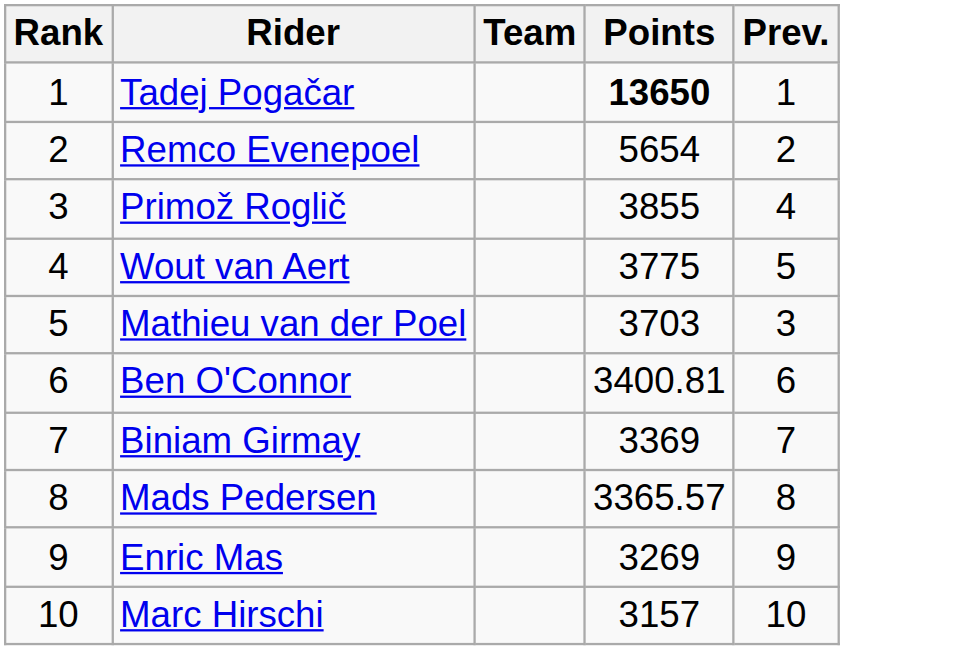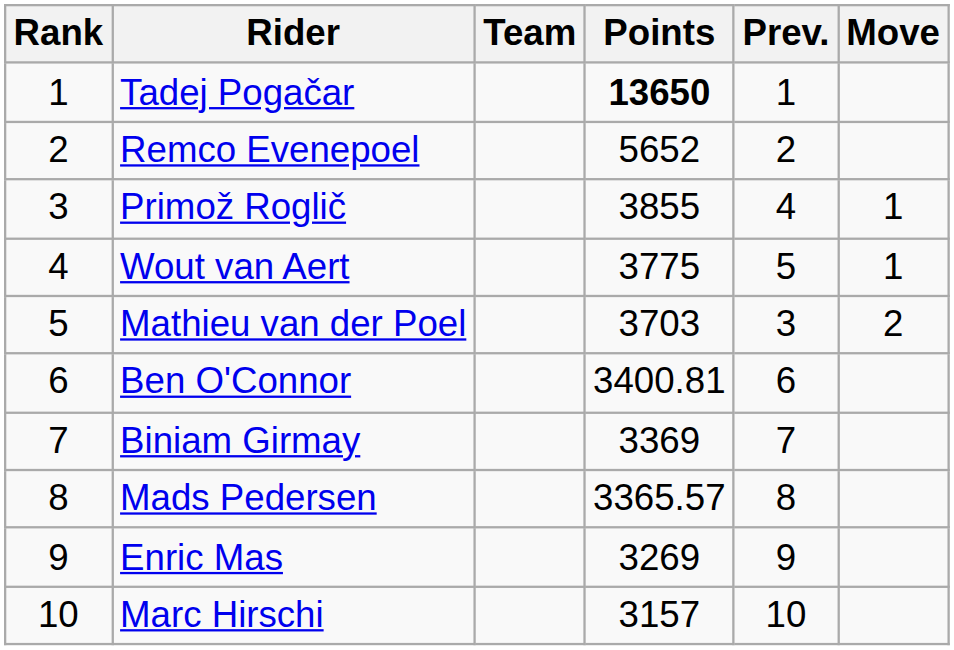+ column: Move | 1 | 1 | 2
Remco Evenepoel | Points: 5654 -> 5652
